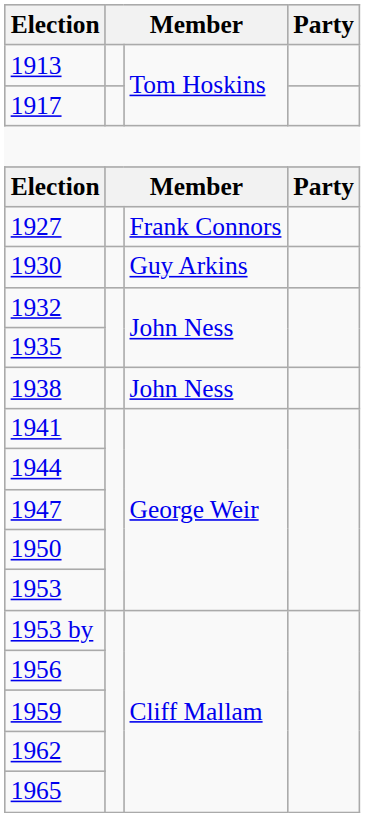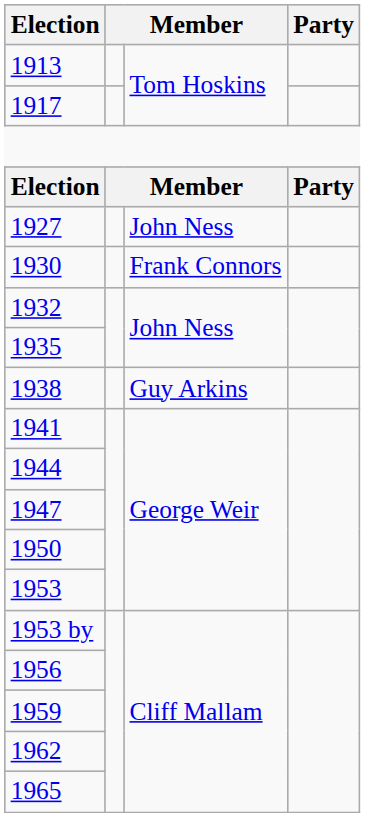1927 | column 3: Frank Connors -> John Ness
1930 | column 3: Guy Arkins -> Frank Connors
1938 | column 3: John Ness -> Guy Arkins
